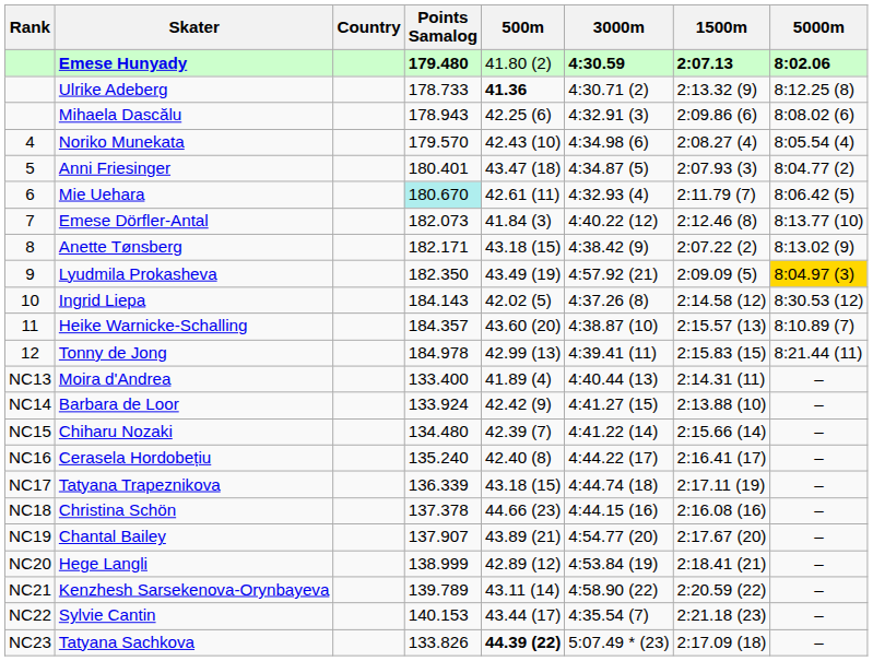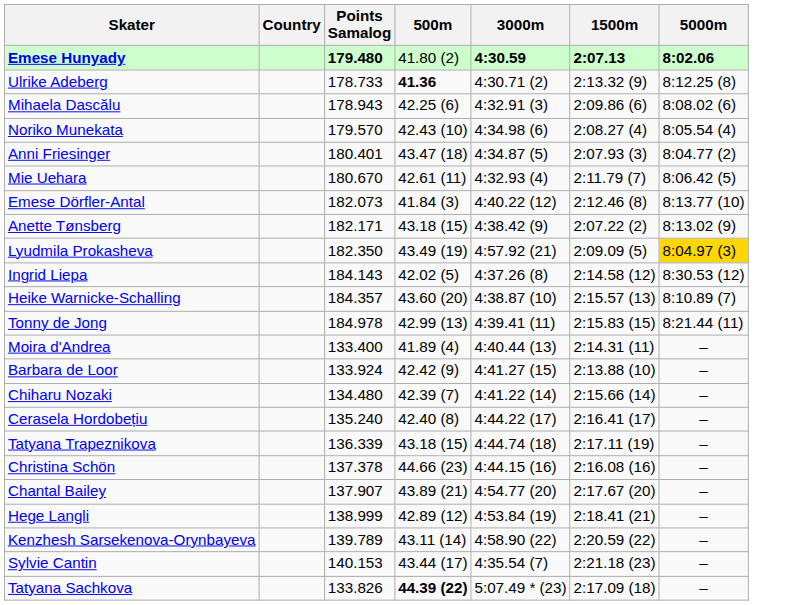- column: Rank | 4 | 5 | 6 | 7 | 8 | 9 | 10 | 11 | 12 | NC13 | NC14 | NC15 | NC16 | NC17 | NC18 | NC19 | NC20 | NC21 | NC22 | NC23
Mie Uehara | Points Samalog: paleturquoise background -> no background
